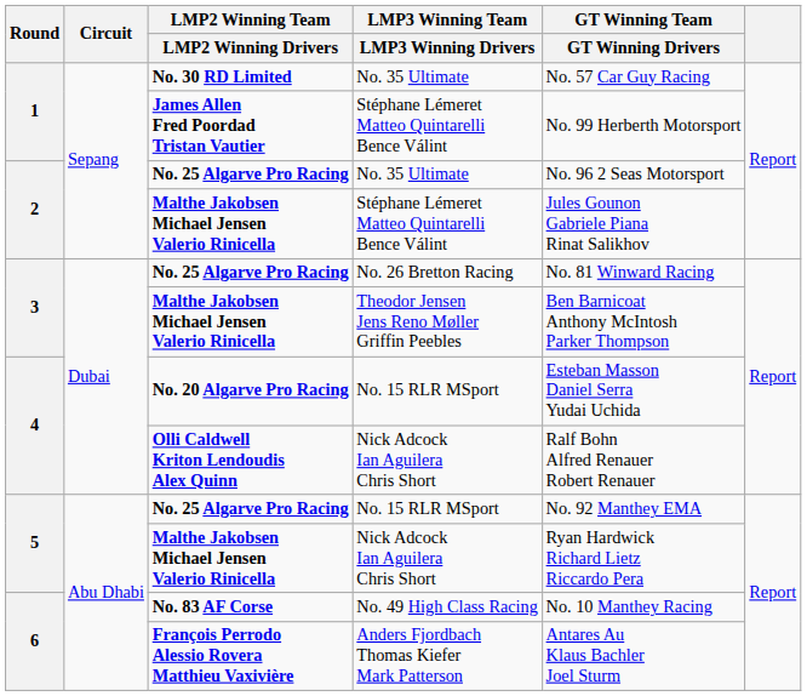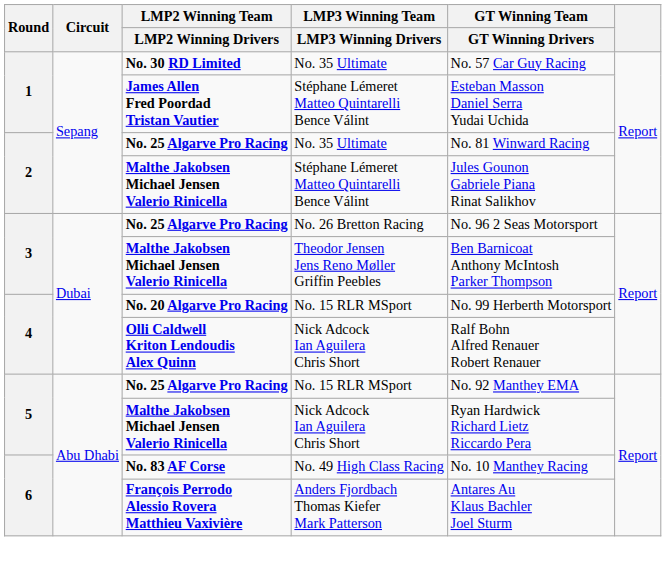James Allen Fred Poordad Tristan Vautier | GT Winning Team / GT Winning Drivers: No. 99 Herberth Motorsport -> Esteban Masson Daniel Serra Yudai Uchida
No. 25 Algarve Pro Racing / No. 35 Ultimate | GT Winning Team / GT Winning Drivers: No. 96 2 Seas Motorsport -> No. 81 Winward Racing
No. 25 Algarve Pro Racing / No. 26 Bretton Racing | GT Winning Team / GT Winning Drivers: No. 81 Winward Racing -> No. 96 2 Seas Motorsport
No. 20 Algarve Pro Racing | GT Winning Team / GT Winning Drivers: Esteban Masson Daniel Serra Yudai Uchida -> No. 99 Herberth Motorsport
